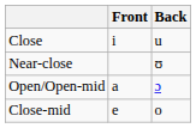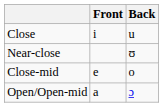rows swapped: Close-mid <-> Open/Open-mid
